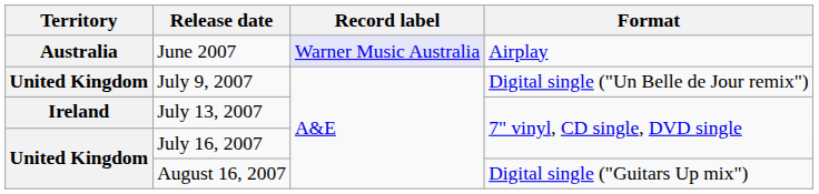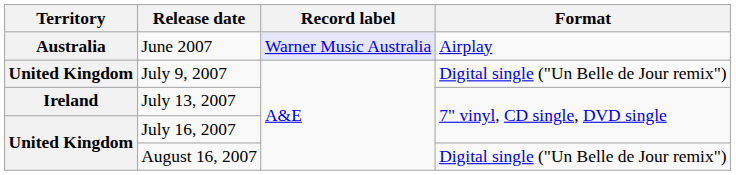August 16, 2007 | Format: Digital single ("Guitars Up mix") -> Digital single ("Un Belle de Jour remix")
